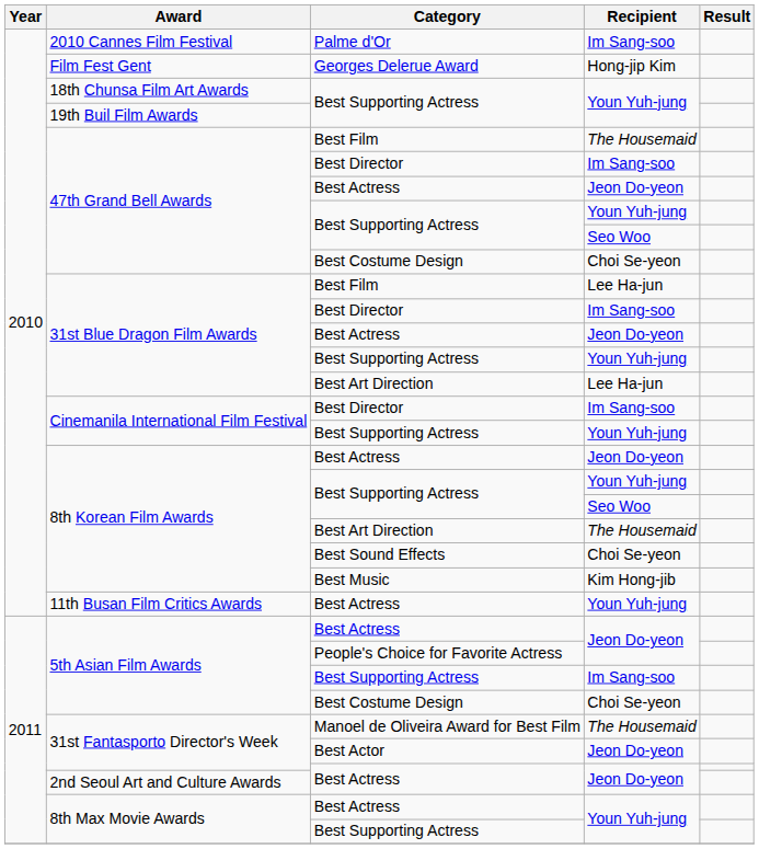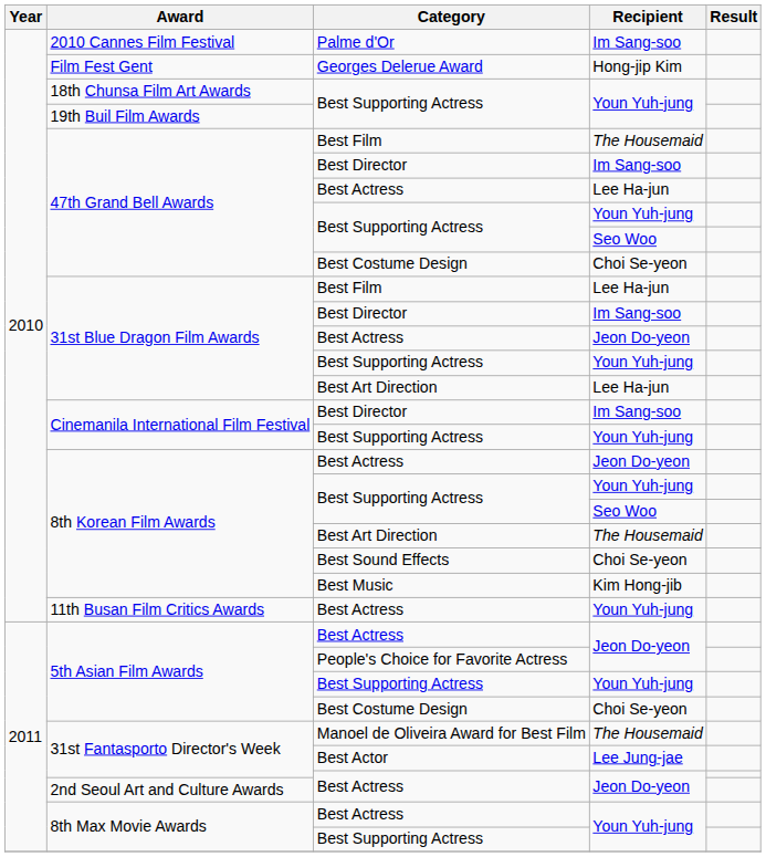47th Grand Bell Awards / Best Actress | Recipient: Jeon Do-yeon -> Lee Ha-jun
5th Asian Film Awards / Best Supporting Actress | Recipient: Im Sang-soo -> Youn Yuh-jung
31st Fantasporto Director's Week / Best Actor | Recipient: Jeon Do-yeon -> Lee Jung-jae
